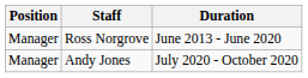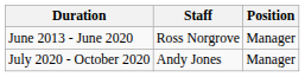columns swapped: Position <-> Duration
